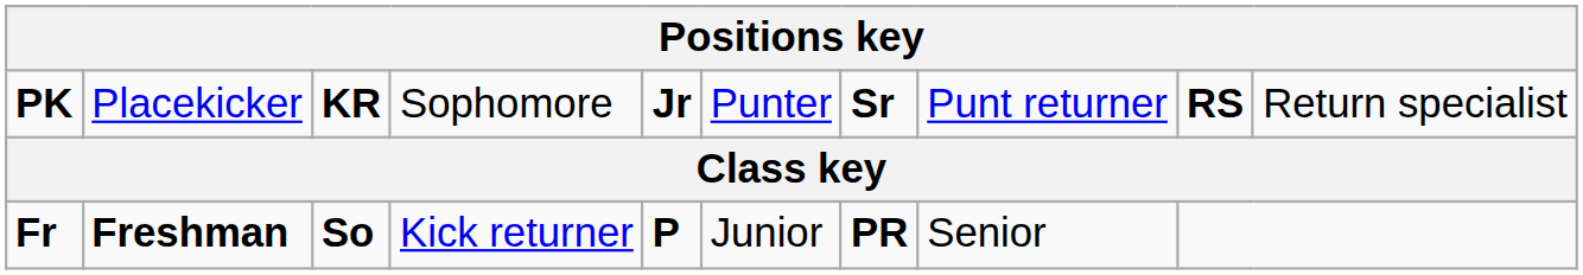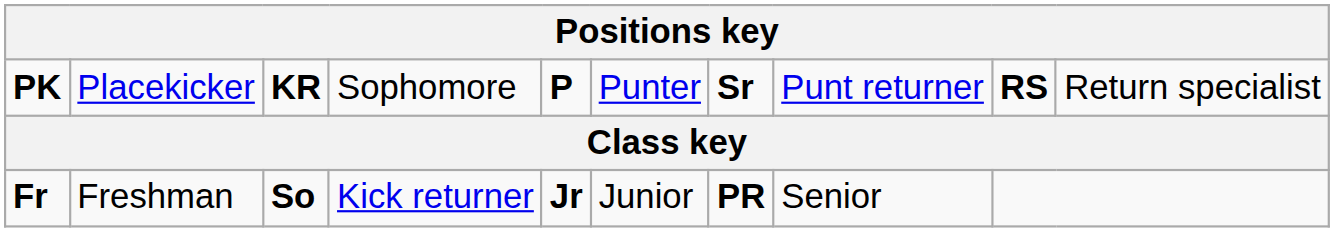PK | column 5: Jr -> P
Fr | column 2: bold -> normal
Fr | column 5: P -> Jr
